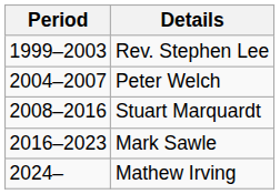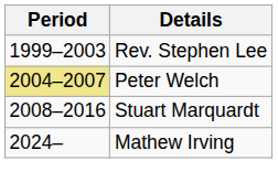Peter Welch | Period: no background -> khaki background
- row: 2016–2023 | Mark Sawle
